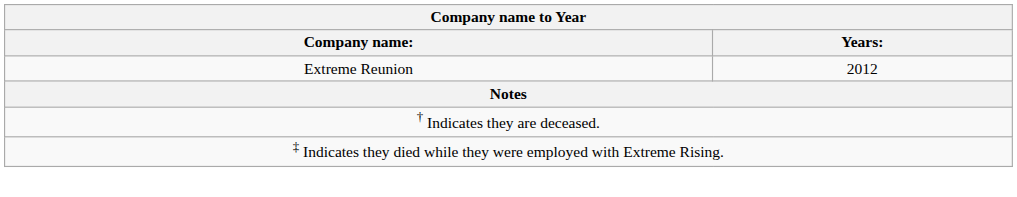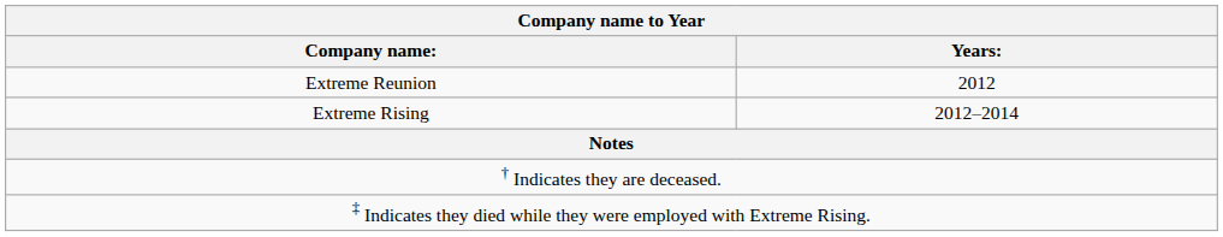+ row: Extreme Rising | 2012–2014
